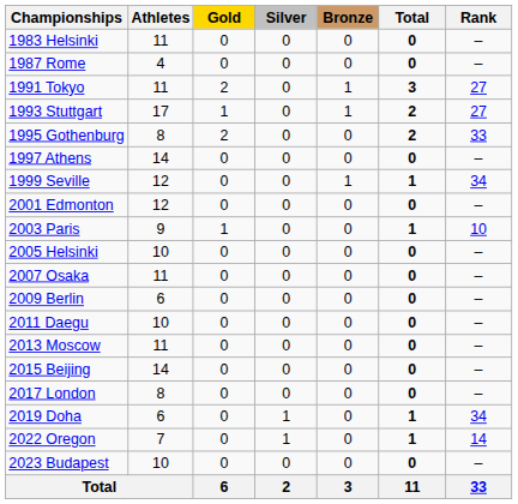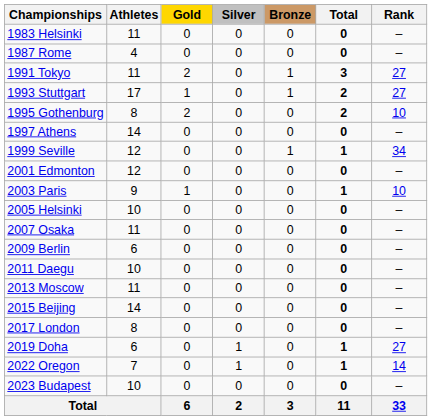1995 Gothenburg | Rank: 33 -> 10
2019 Doha | Rank: 34 -> 27
